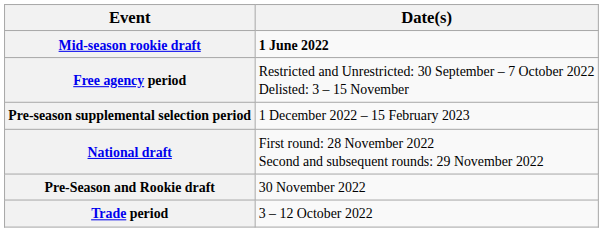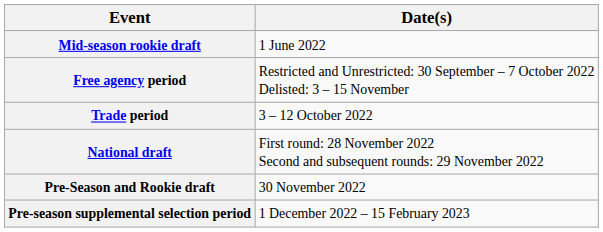Mid-season rookie draft | Date(s): bold -> normal
rows swapped: Trade period <-> Pre-season supplemental selection period
